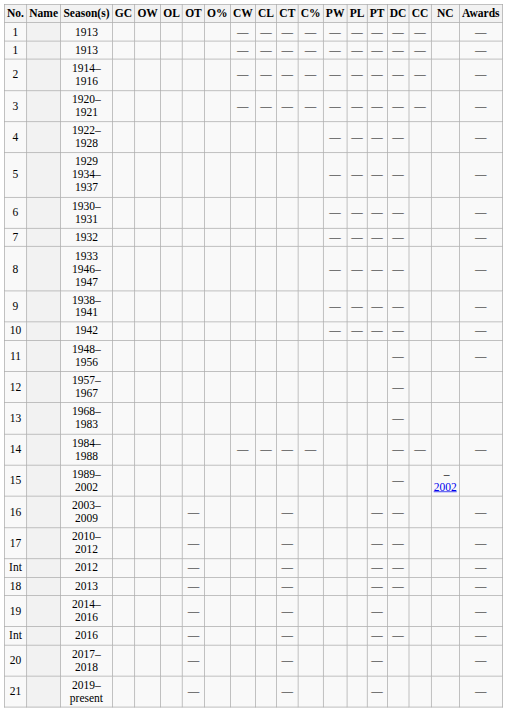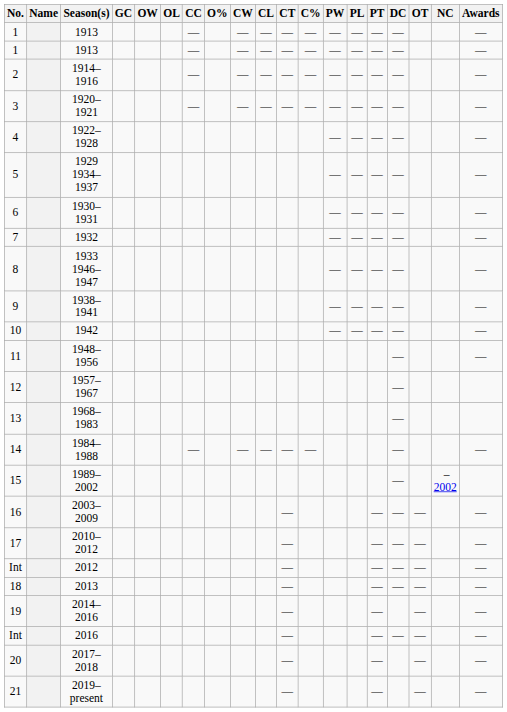columns swapped: OT <-> CC
